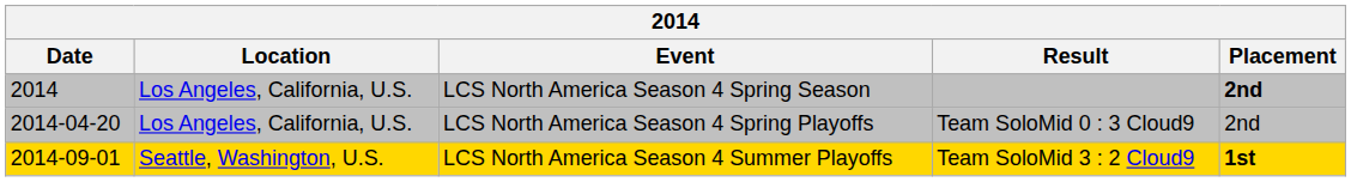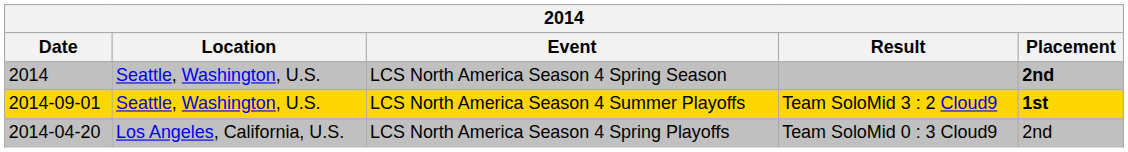LCS North America Season 4 Spring Season | Location: Los Angeles, California, U.S. -> Seattle, Washington, U.S.
rows swapped: LCS North America Season 4 Spring Playoffs <-> LCS North America Season 4 Summer Playoffs
